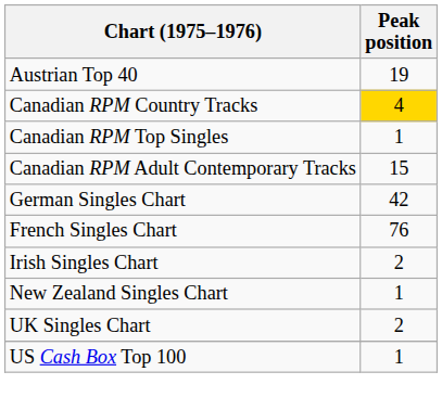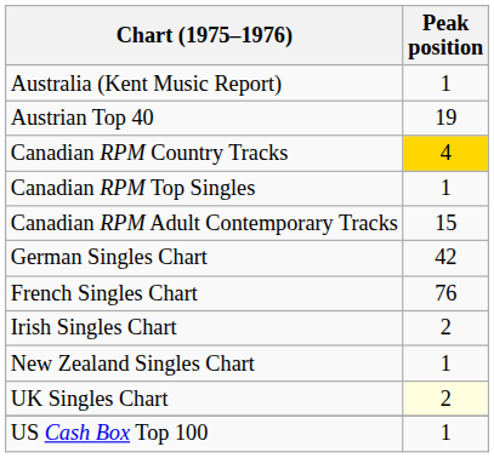+ row: Australia (Kent Music Report) | 1
UK Singles Chart | Peak position: no background -> lightyellow background
